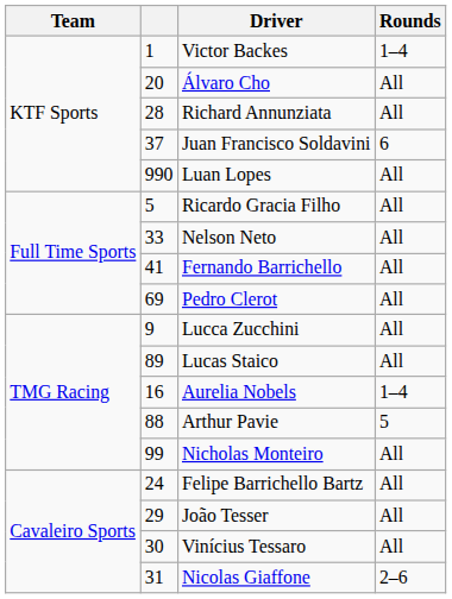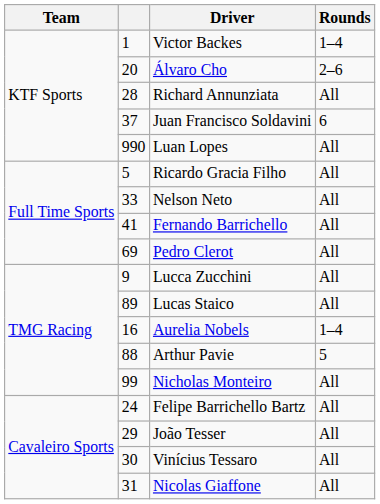Álvaro Cho | Rounds: All -> 2–6
Nicolas Giaffone | Rounds: 2–6 -> All
